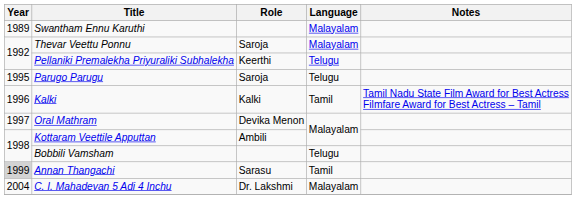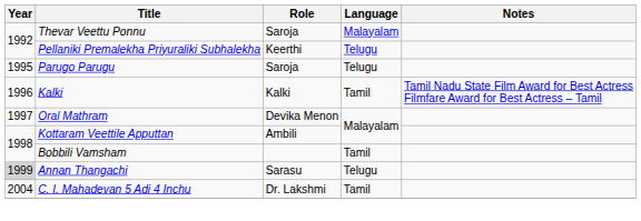- row: 1989 | Swantham Ennu Karuthi | Malayalam
Bobbili Vamsham | Language: Telugu -> Tamil
Annan Thangachi | Language: Tamil -> Telugu
C. I. Mahadevan 5 Adi 4 Inchu | Language: Malayalam -> Tamil
